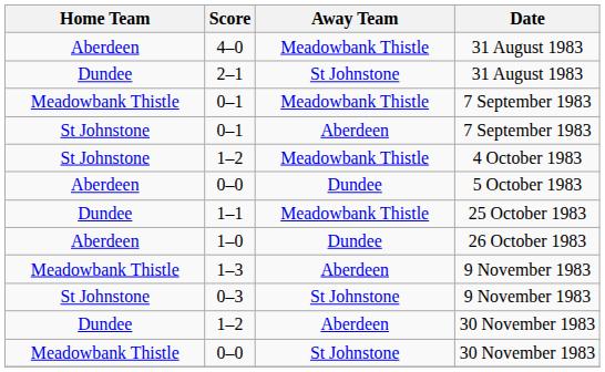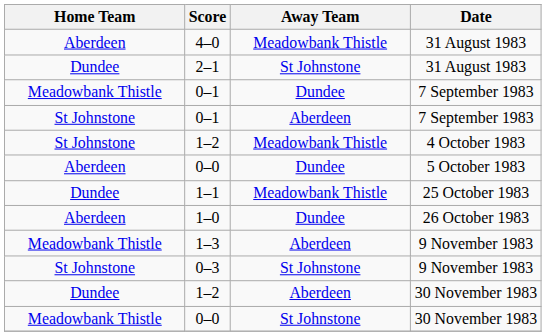Meadowbank Thistle / 0–1 | Away Team: Meadowbank Thistle -> Dundee
